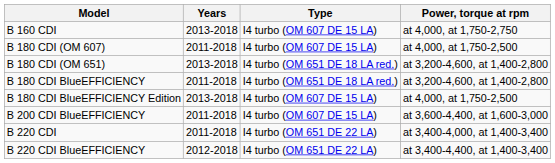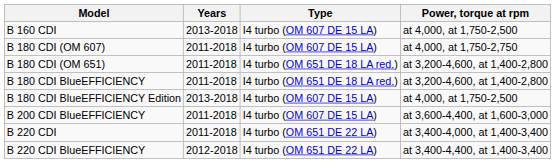B 160 CDI | Power, torque at rpm: at 4,000, at 1,750-2,750 -> at 4,000, at 1,750-2,500
B 180 CDI (OM 607) | Power, torque at rpm: at 4,000, at 1,750-2,500 -> at 4,000, at 1,750-2,750
B 180 CDI (OM 651) | Years: 2013-2018 -> 2011-2018
